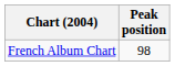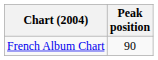French Album Chart | Peak position: 98 -> 90
